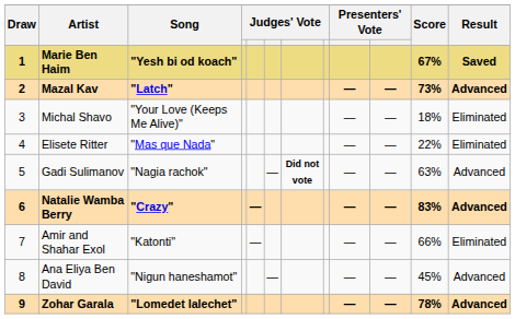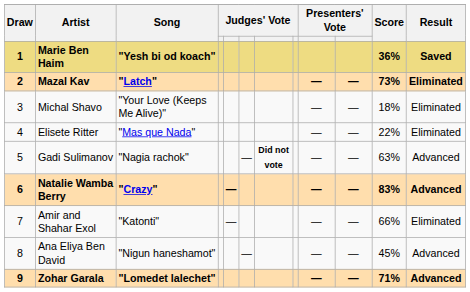Marie Ben Haim | Score: 67% -> 36%
Mazal Kav | Result: Advanced -> Eliminated
Zohar Garala | Score: 78% -> 71%
